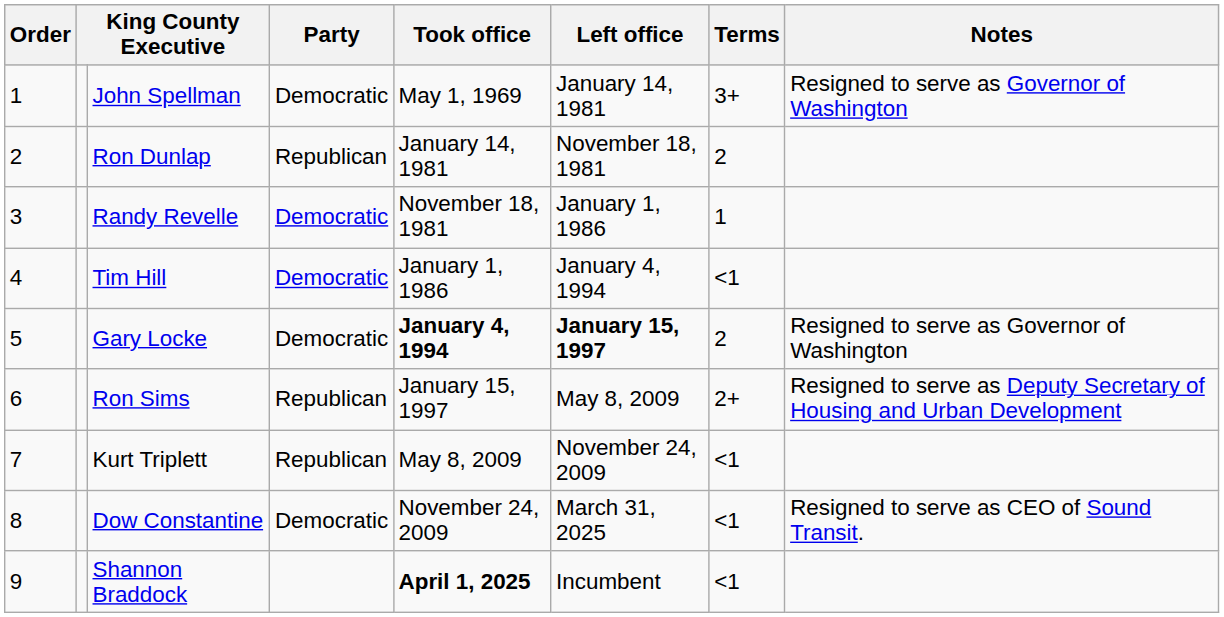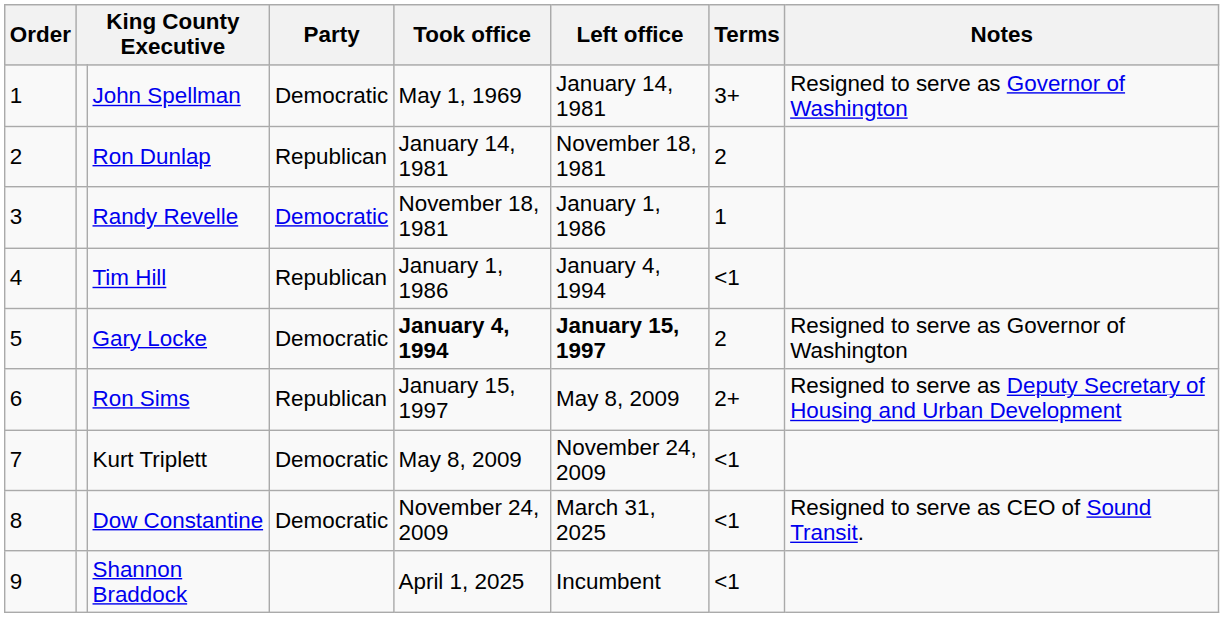Tim Hill | Party: Democratic -> Republican
Kurt Triplett | Party: Republican -> Democratic
Shannon Braddock | Took office: bold -> normal
